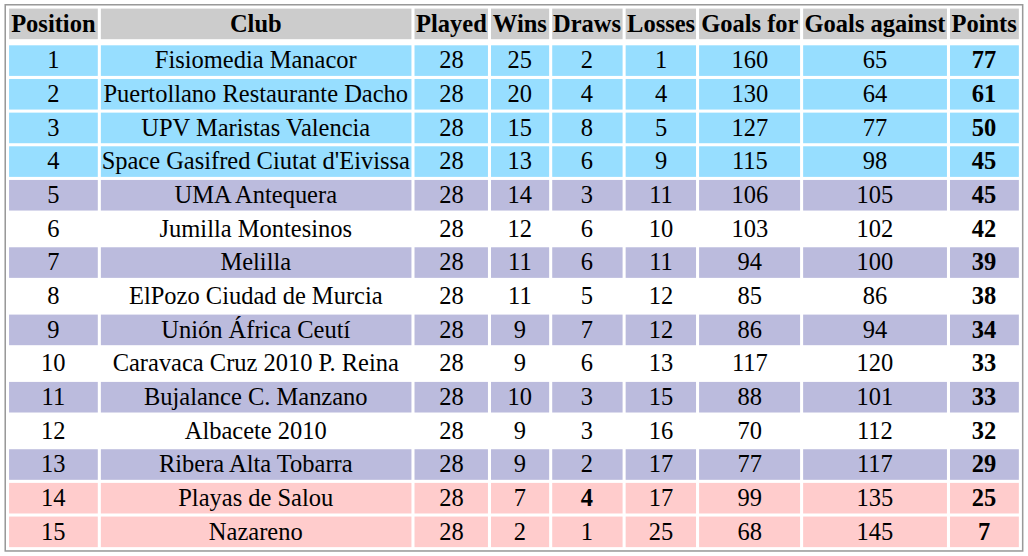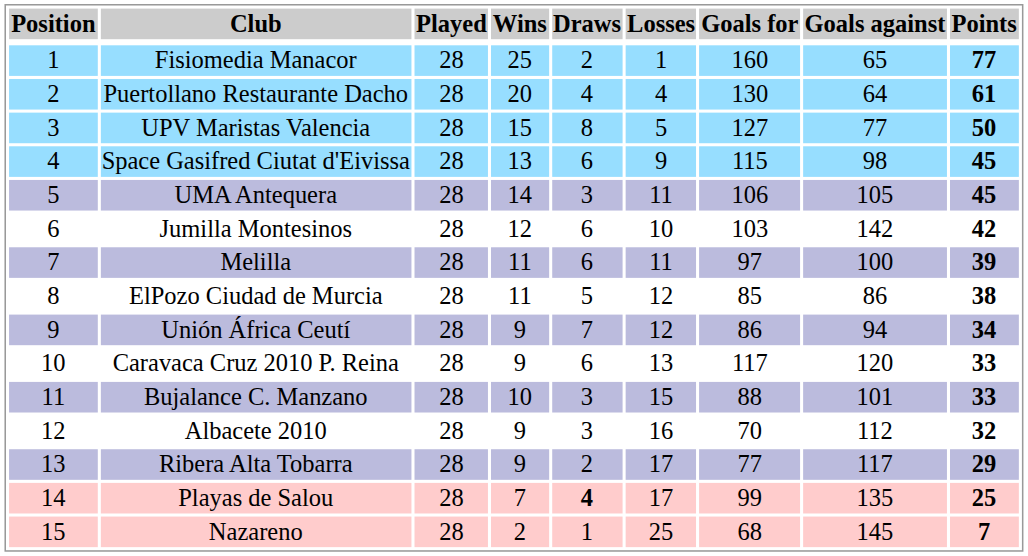Jumilla Montesinos | Goals against: 102 -> 142
Melilla | Goals for: 94 -> 97
